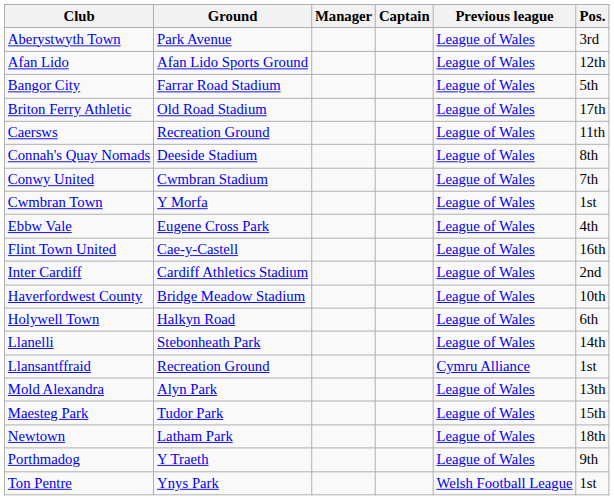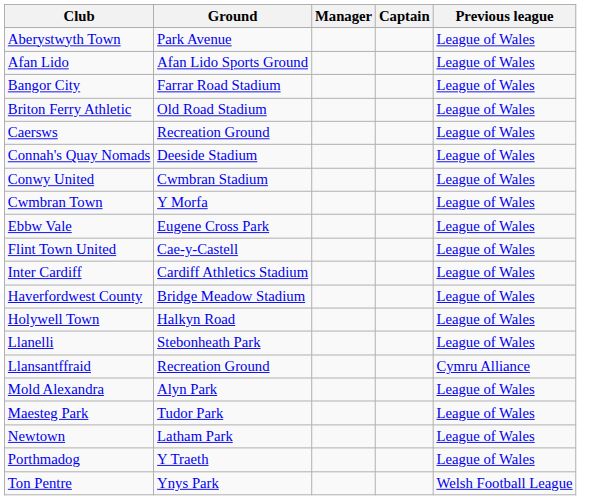- column: Pos. | 3rd | 12th | 5th | 17th | 11th | 8th | 7th | 1st | 4th | 16th | 2nd | 10th | 6th | 14th | 1st | 13th | 15th | 18th | 9th | 1st
